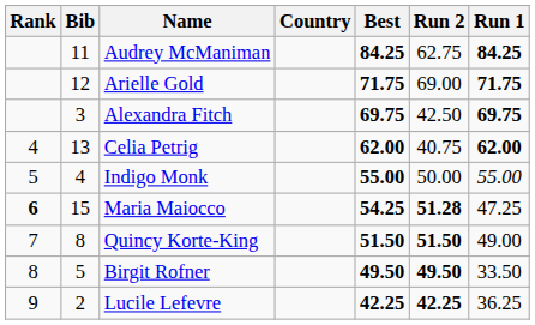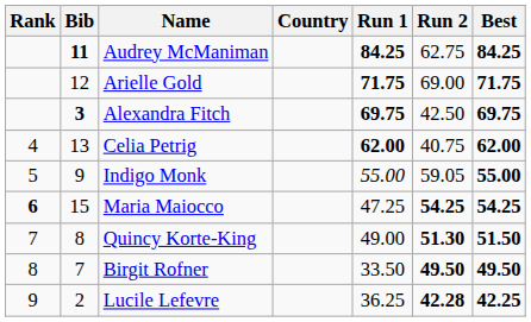columns swapped: Run 1 <-> Best
Audrey McManiman | Bib: normal -> bold
Alexandra Fitch | Bib: normal -> bold
Indigo Monk | Bib: 4 -> 9
Indigo Monk | Run 2: 50.00 -> 59.05
Maria Maiocco | Run 2: 51.28 -> 54.25
Quincy Korte-King | Run 2: 51.50 -> 51.30
Birgit Rofner | Bib: 5 -> 7
Lucile Lefevre | Run 2: 42.25 -> 42.28
